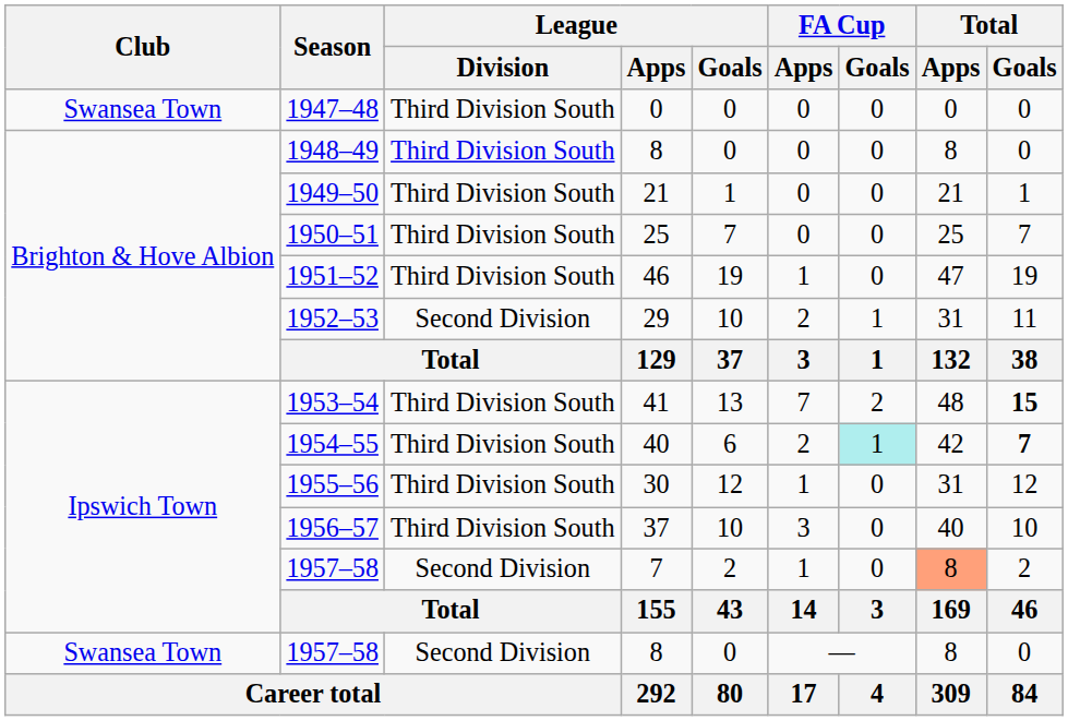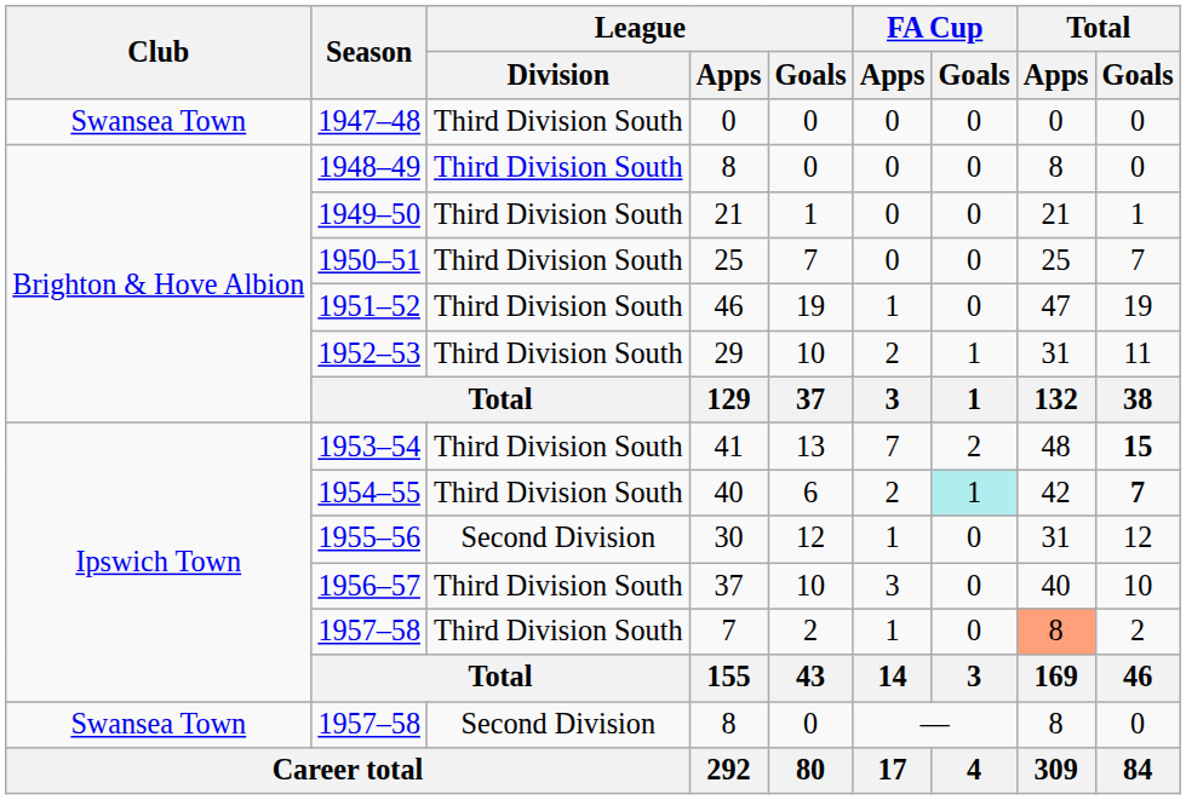1952–53 | League / Division: Second Division -> Third Division South
1955–56 | League / Division: Third Division South -> Second Division
1957–58 / 7 | League / Division: Second Division -> Third Division South
